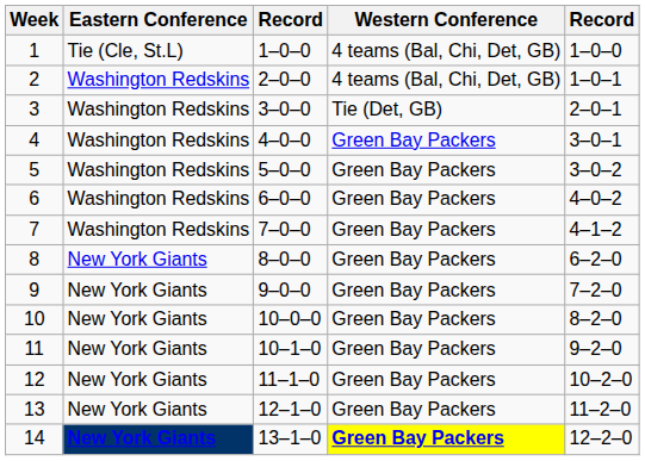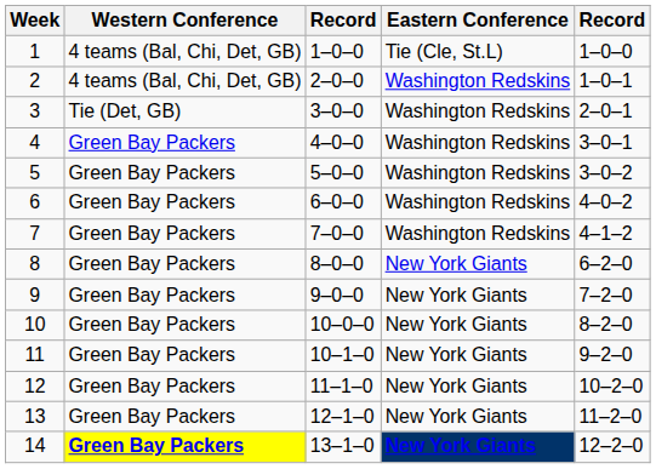columns swapped: Western Conference <-> Eastern Conference
